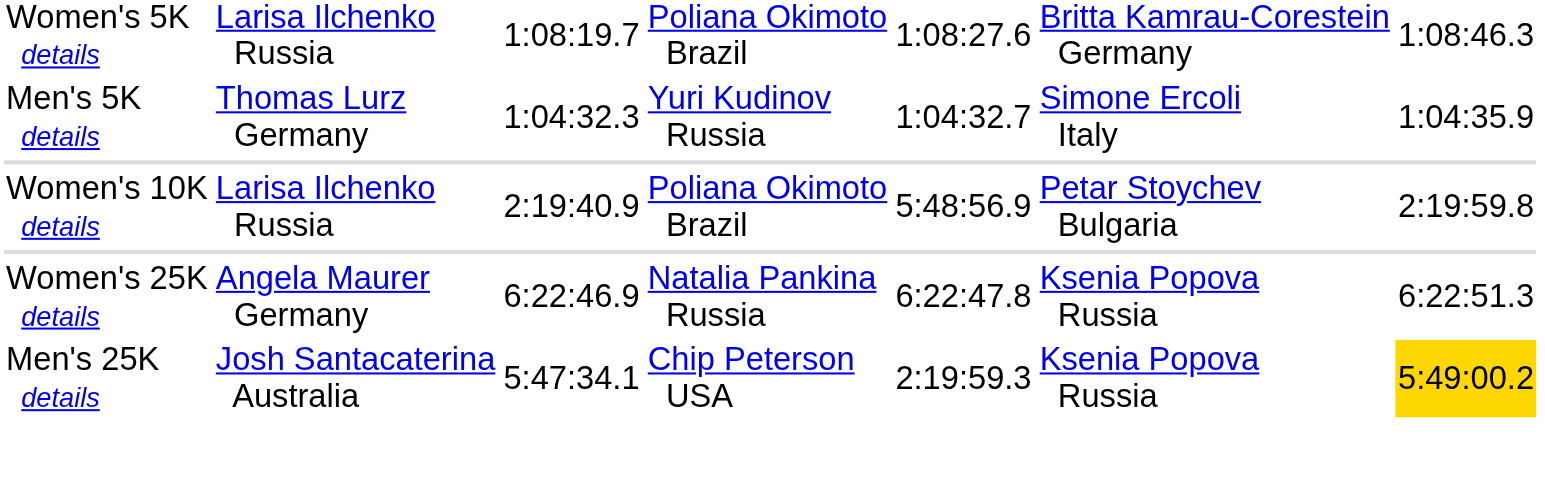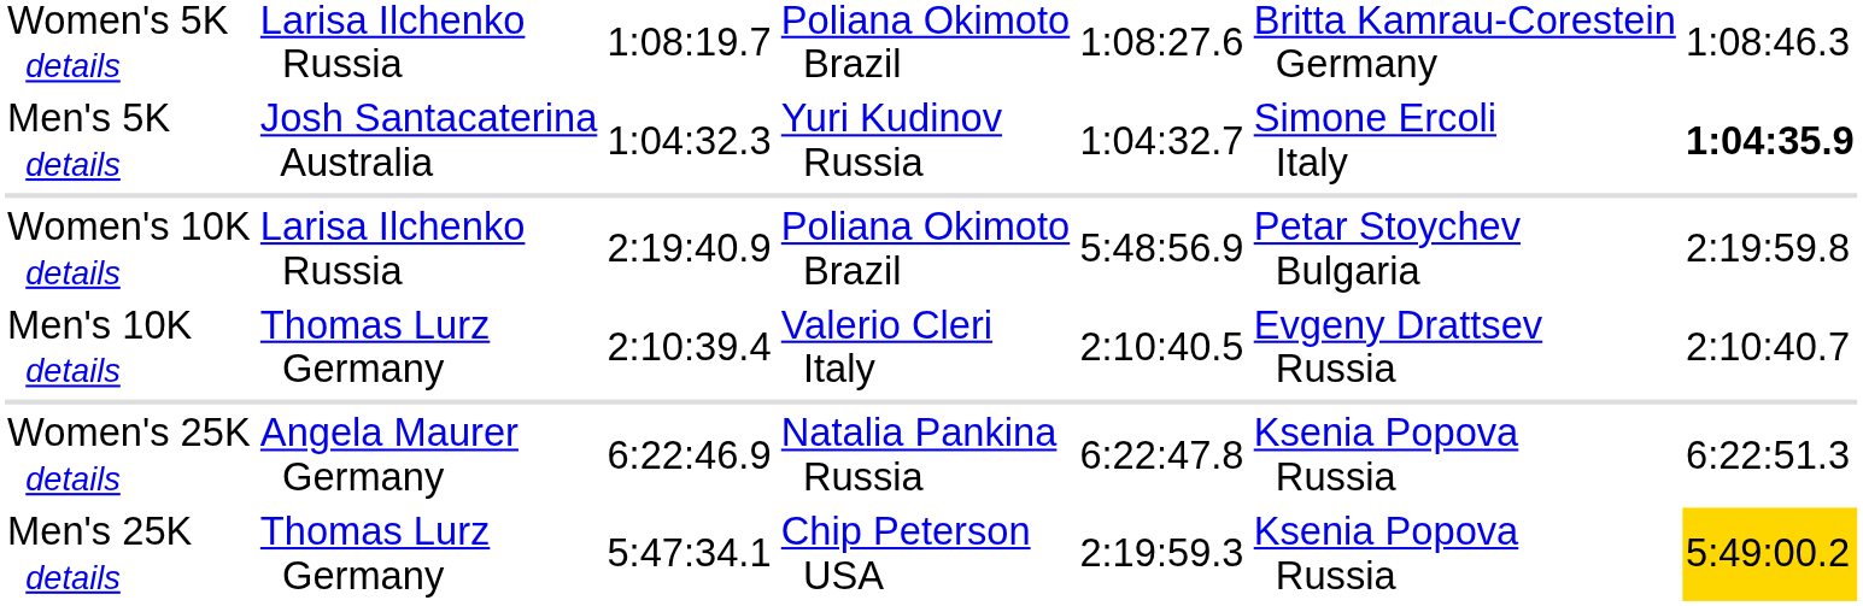Men's 5K details | column 2: Thomas Lurz Germany -> Josh Santacaterina Australia
Men's 5K details | column 7: normal -> bold
+ row: Men's 10K details | Thomas Lurz Germany | 2:10:39.4 | Valerio Cleri Italy | 2:10:40.5 | Evgeny Drattsev Russia | 2:10:40.7
Men's 25K details | column 2: Josh Santacaterina Australia -> Thomas Lurz Germany
